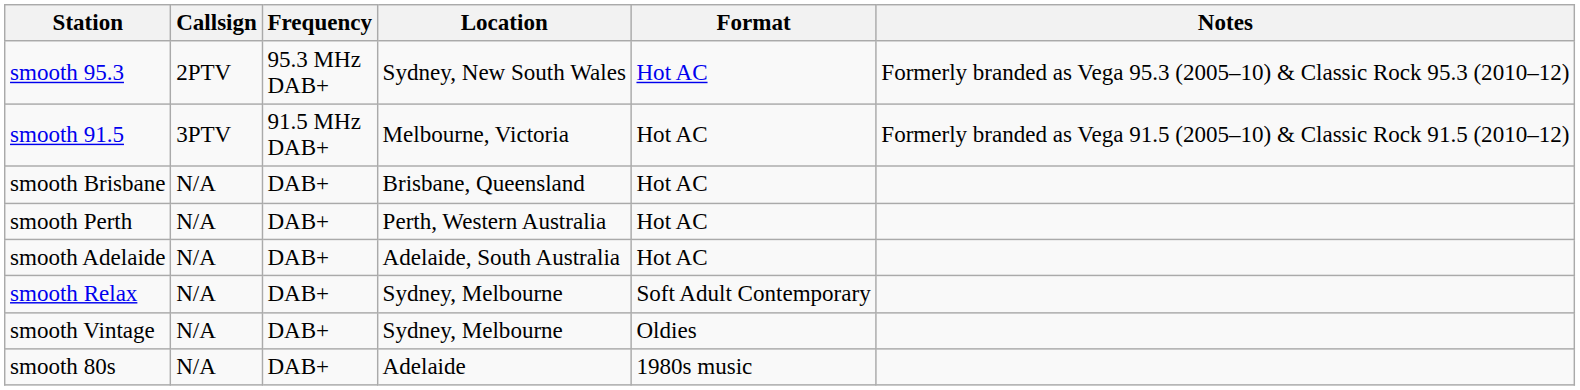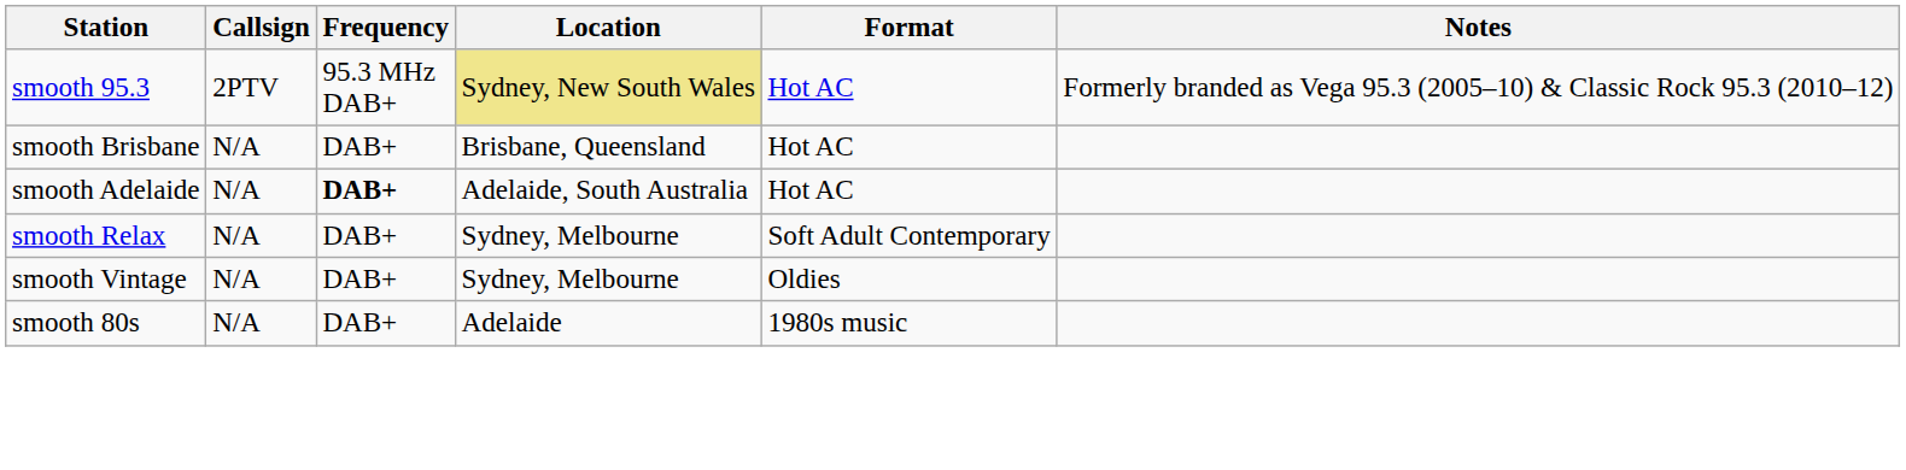smooth 95.3 | Location: no background -> khaki background
- row: smooth 91.5 | 3PTV | 91.5 MHz DAB+ | Melbourne, Victoria | Hot AC | Formerly branded as Vega 91.5 (2005–10) & Classic Rock 91.5 (2010–12)
- row: smooth Perth | N/A | DAB+ | Perth, Western Australia | Hot AC
smooth Adelaide | Frequency: normal -> bold
